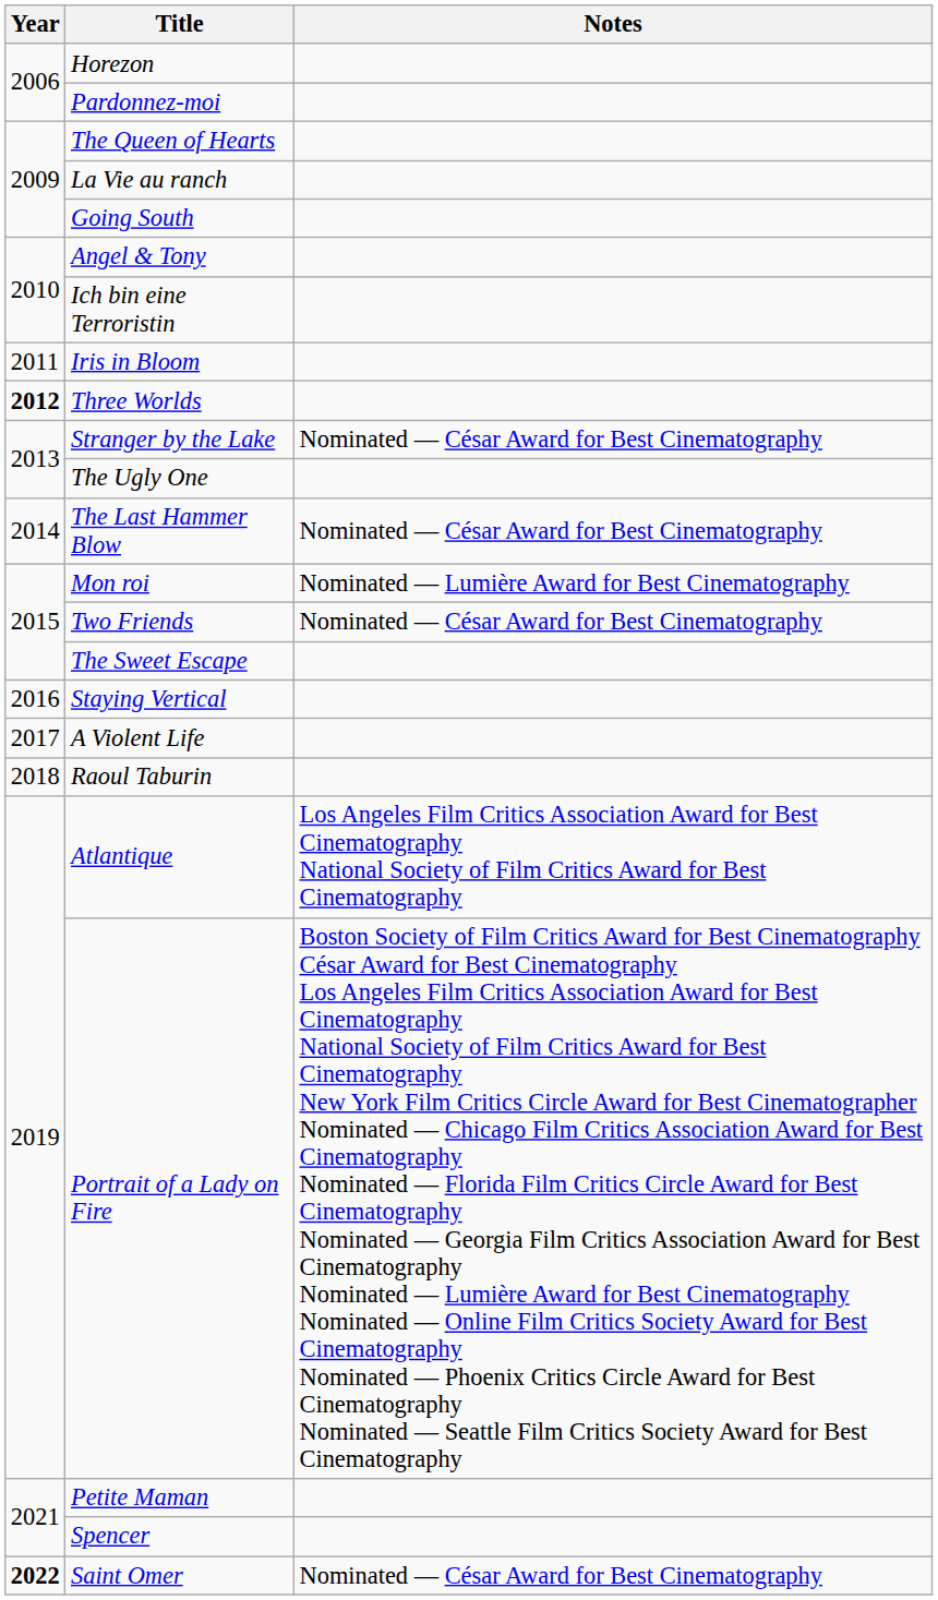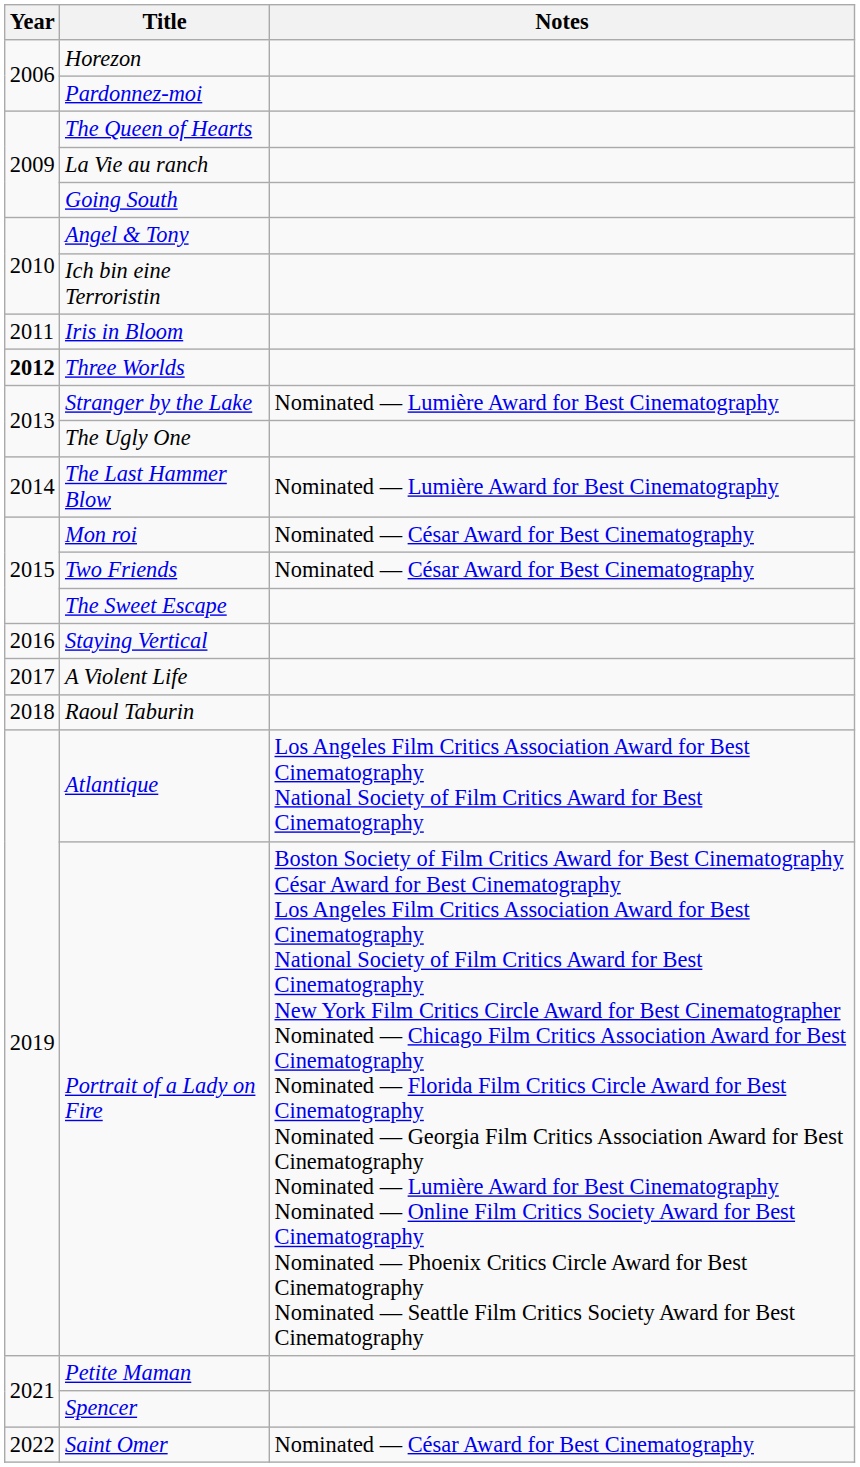Stranger by the Lake | Notes: Nominated — César Award for Best Cinematography -> Nominated — Lumière Award for Best Cinematography
The Last Hammer Blow | Notes: Nominated — César Award for Best Cinematography -> Nominated — Lumière Award for Best Cinematography
Mon roi | Notes: Nominated — Lumière Award for Best Cinematography -> Nominated — César Award for Best Cinematography
Saint Omer | Year: bold -> normal
